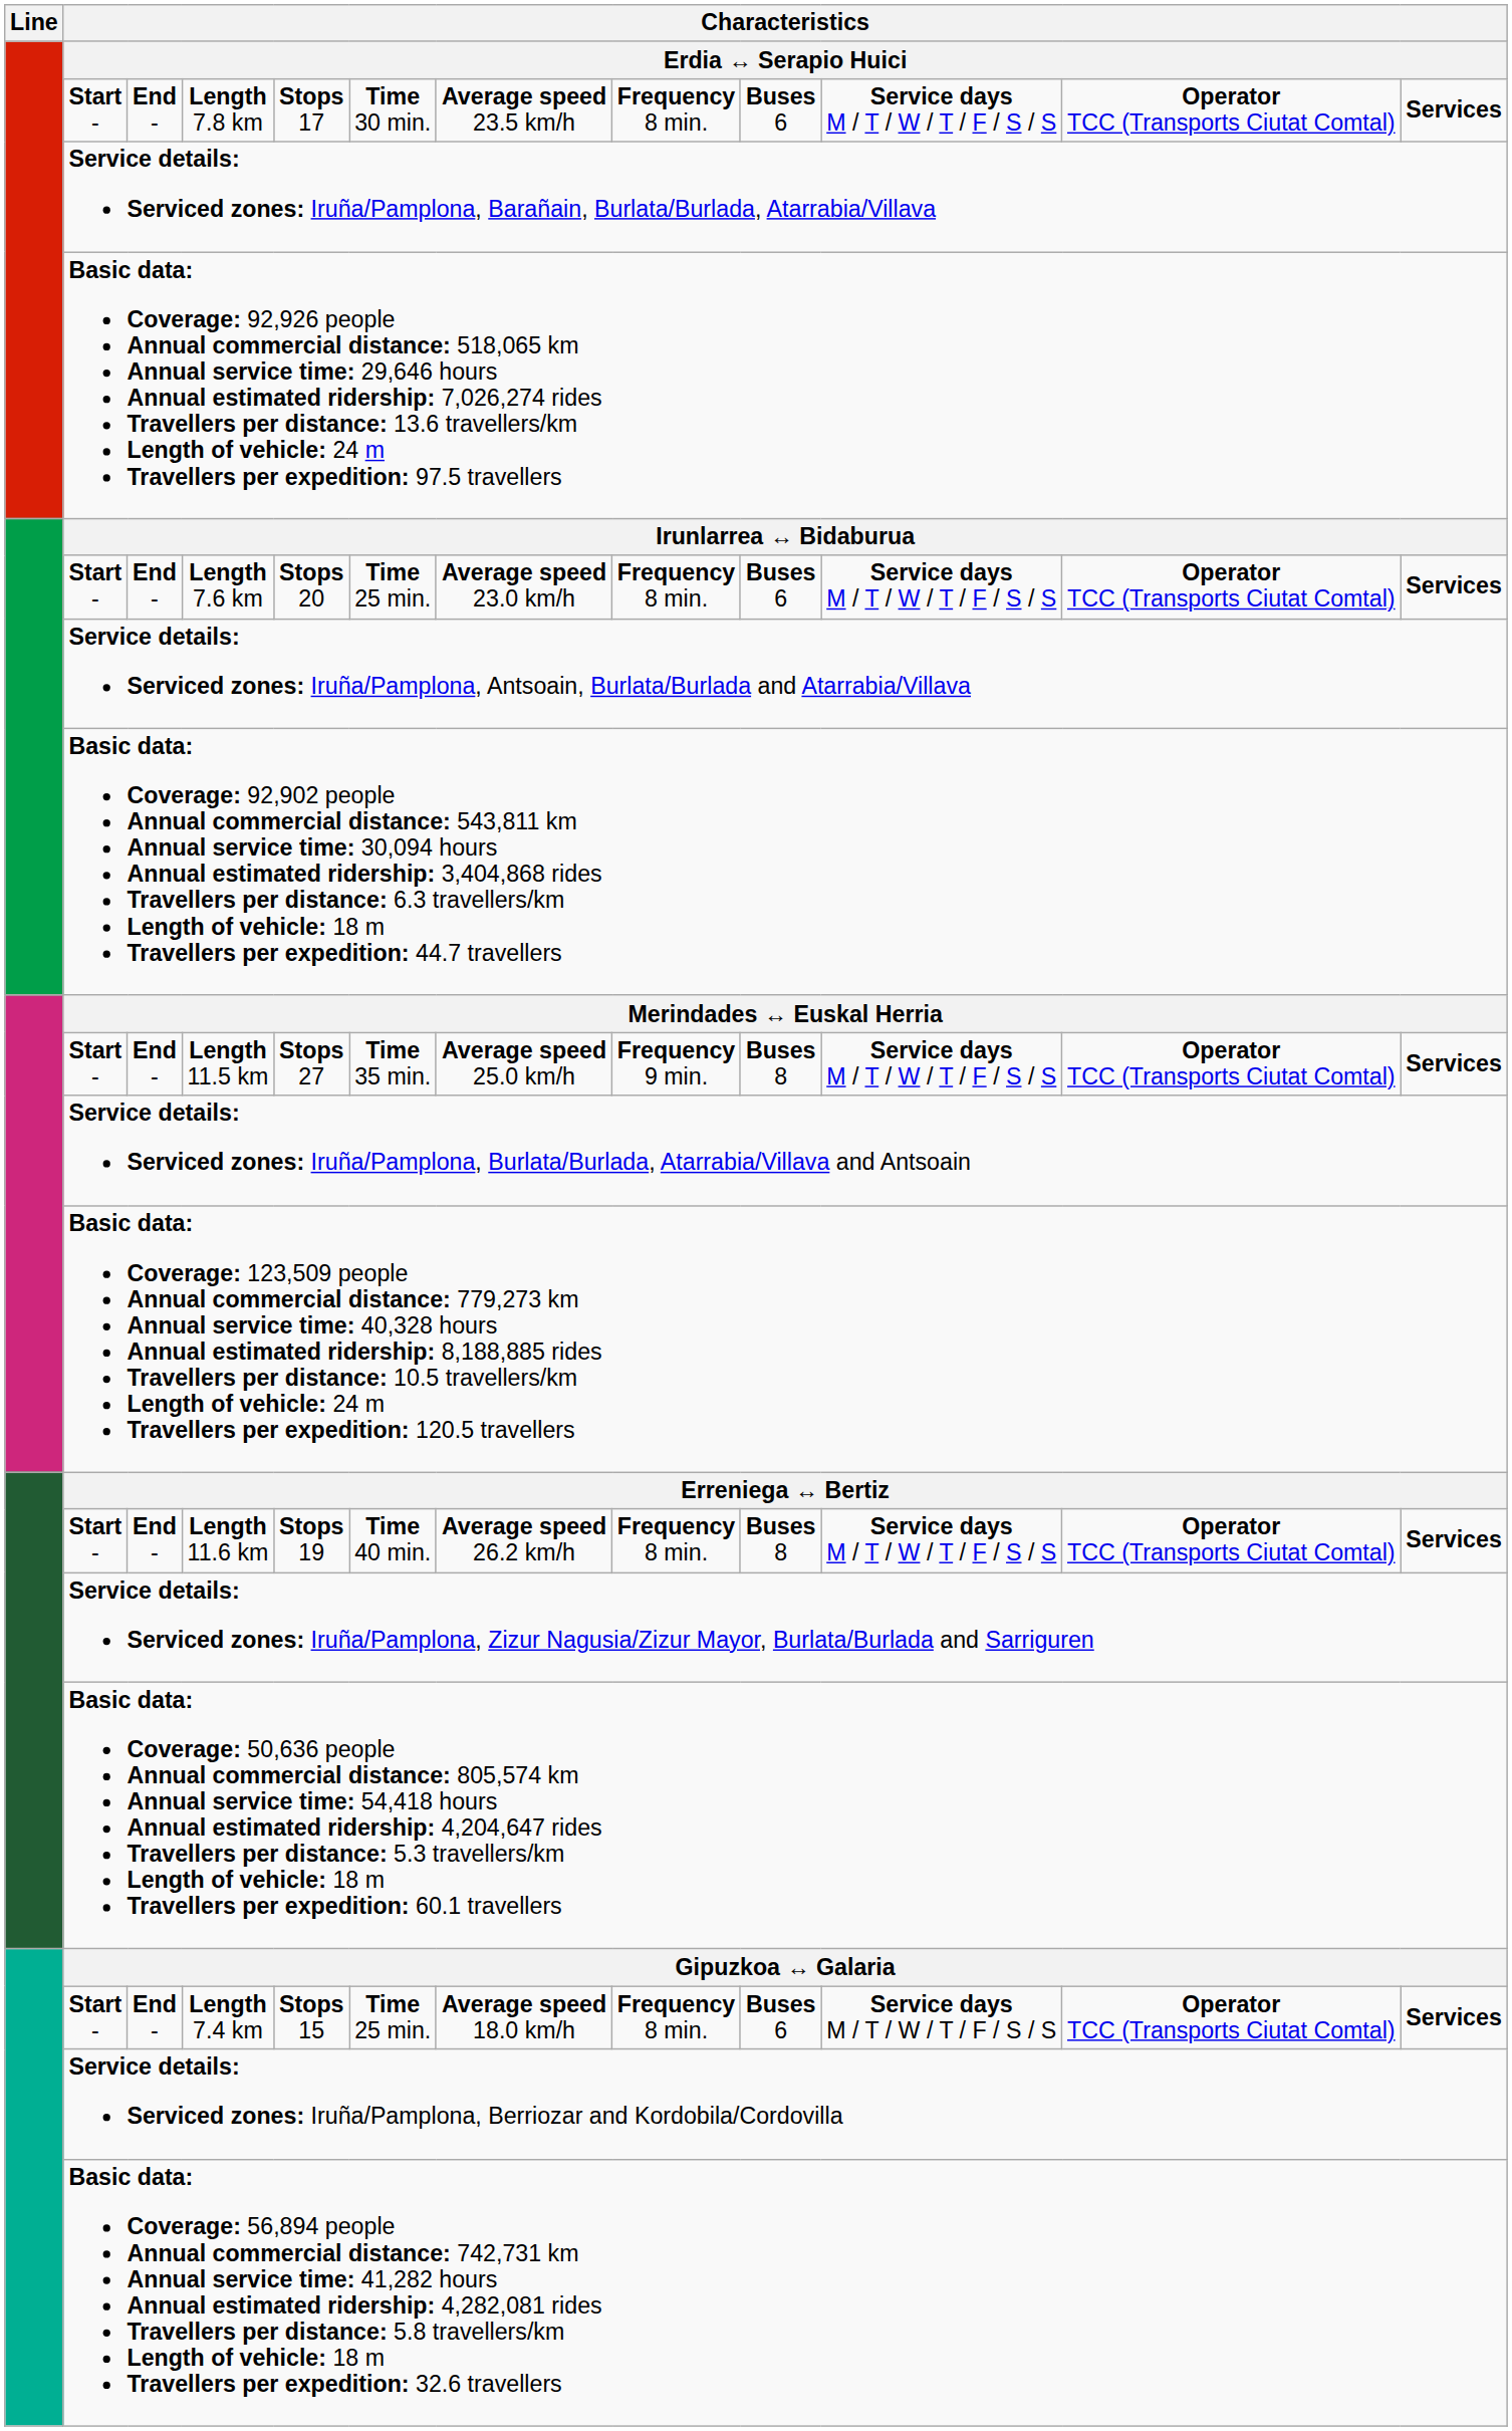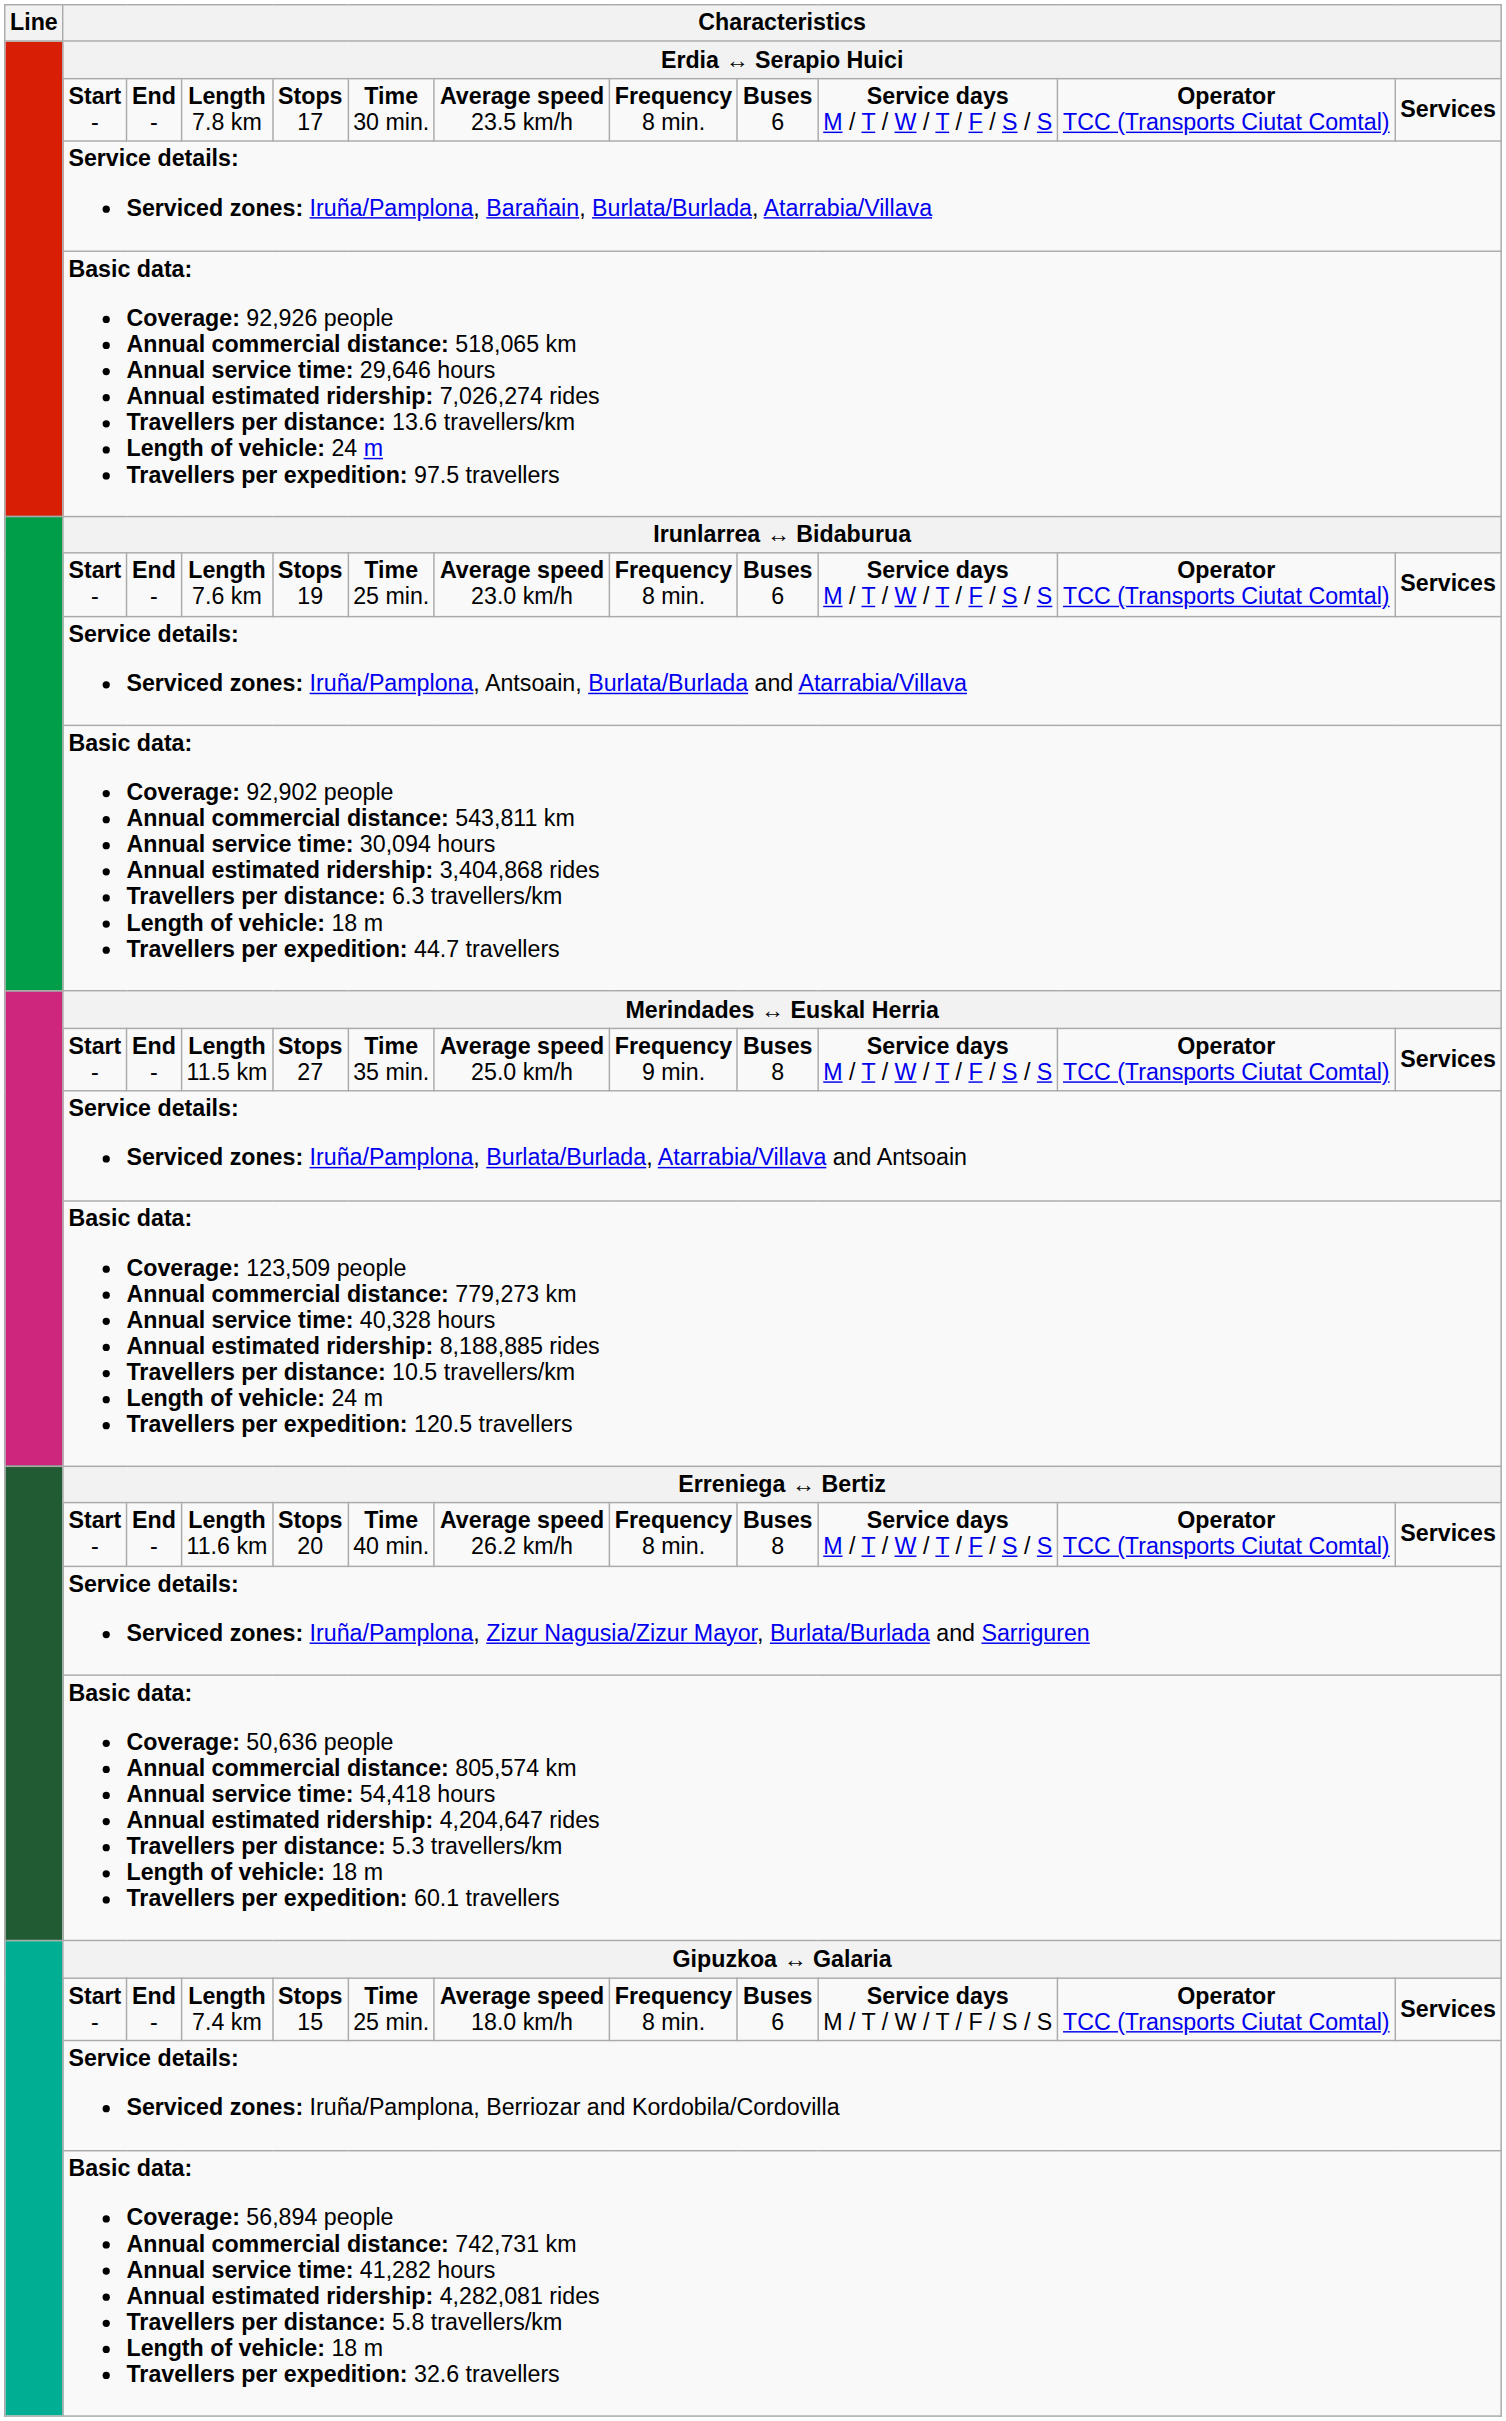Length 7.6 km | column 5: Stops 20 -> Stops 19
Length 11.6 km | column 5: Stops 19 -> Stops 20
